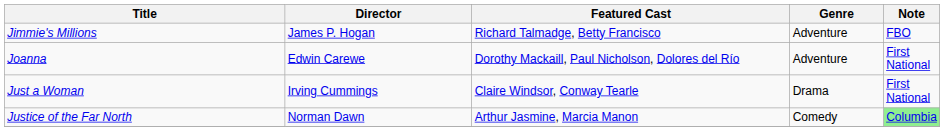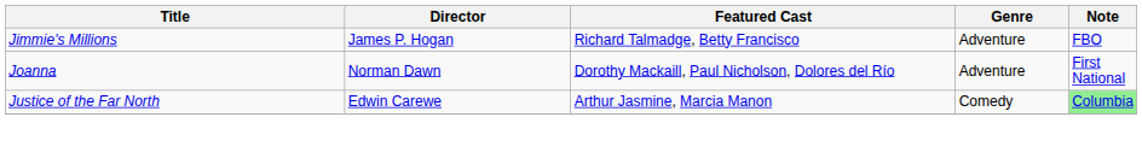Joanna | Director: Edwin Carewe -> Norman Dawn
- row: Just a Woman | Irving Cummings | Claire Windsor, Conway Tearle | Drama | First National
Justice of the Far North | Director: Norman Dawn -> Edwin Carewe
